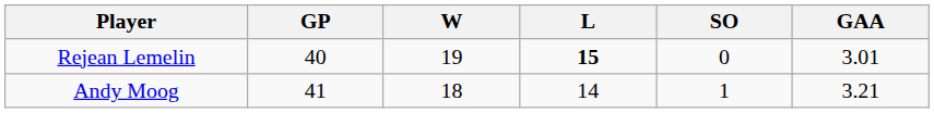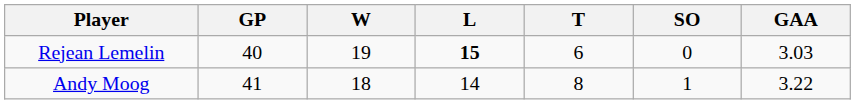+ column: T | 6 | 8
Rejean Lemelin | GAA: 3.01 -> 3.03
Andy Moog | GAA: 3.21 -> 3.22
